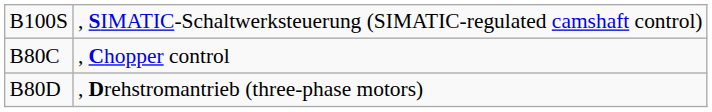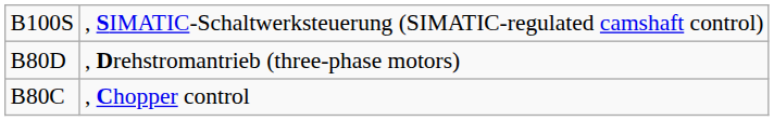rows swapped: B80C <-> B80D
